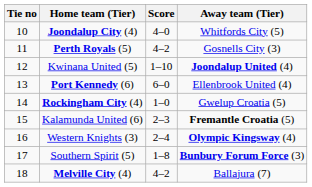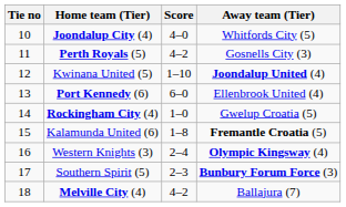Kalamunda United (6) | Score: 2–3 -> 1–8
Southern Spirit (5) | Score: 1–8 -> 2–3
